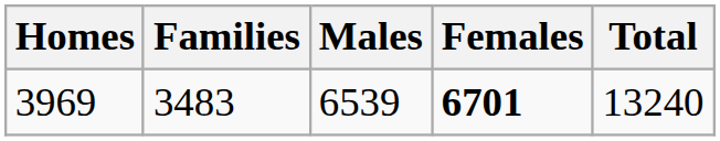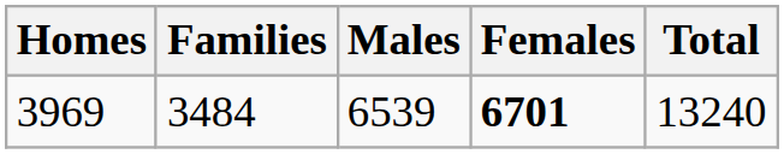3969 | Families: 3483 -> 3484
